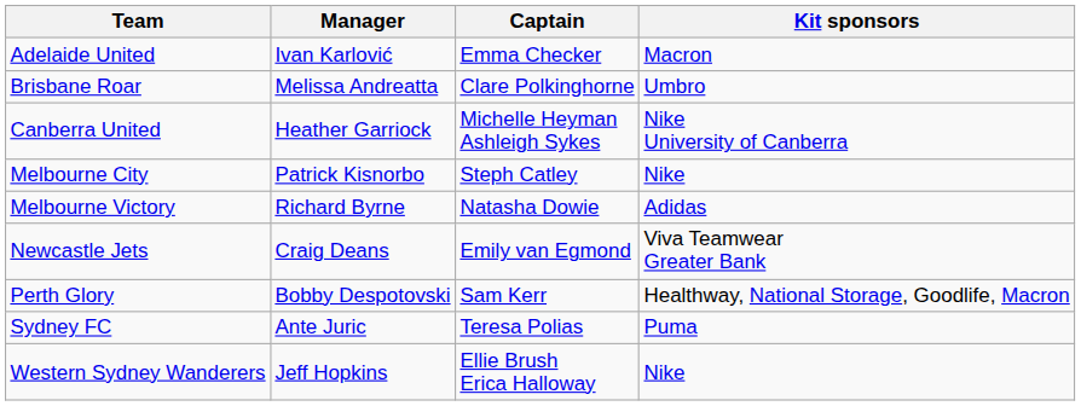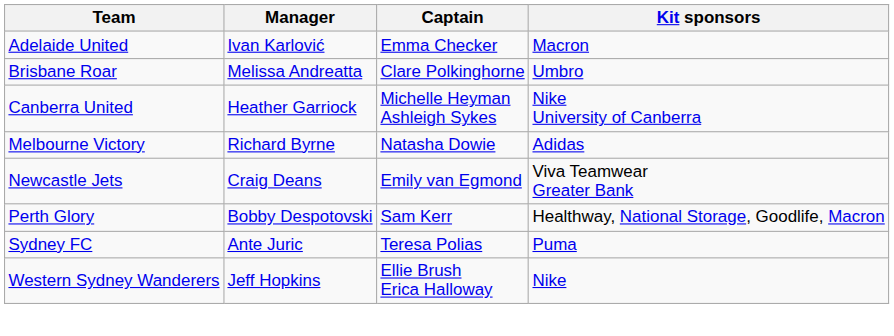- row: Melbourne City | Patrick Kisnorbo | Steph Catley | Nike
